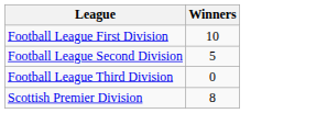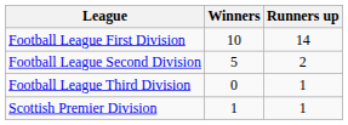+ column: Runners up | 14 | 2 | 1 | 1
Scottish Premier Division | Winners: 8 -> 1
